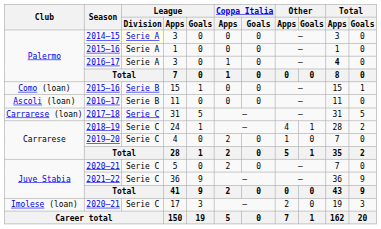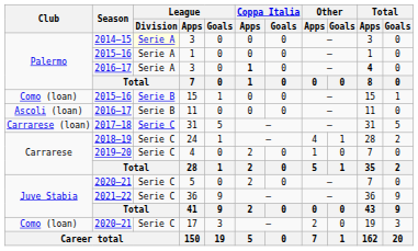2016–17 / 3 | Coppa Italia / Apps: normal -> bold
17 | Club: Imolese (loan) -> Como (loan)
